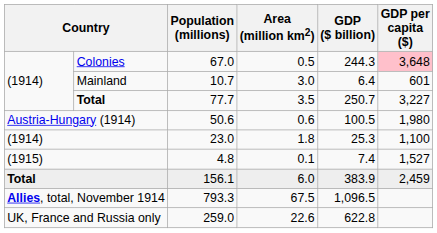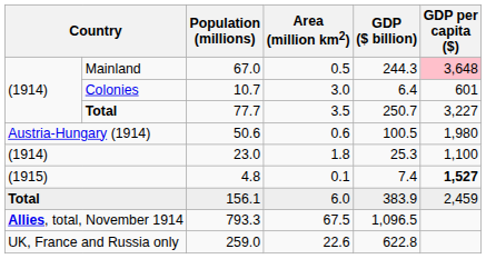67.0 | column 2: Colonies -> Mainland
10.7 | column 2: Mainland -> Colonies
4.8 | GDP per capita ($): normal -> bold
